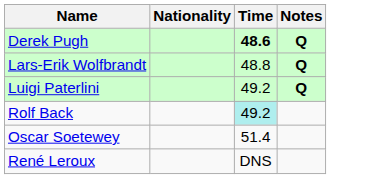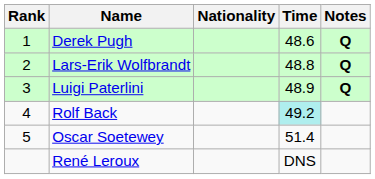+ column: Rank | 1 | 2 | 3 | 4 | 5
Derek Pugh | Time: bold -> normal
Luigi Paterlini | Time: 49.2 -> 48.9
